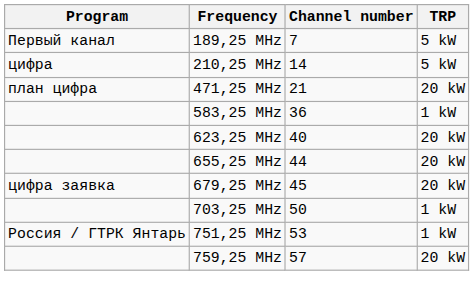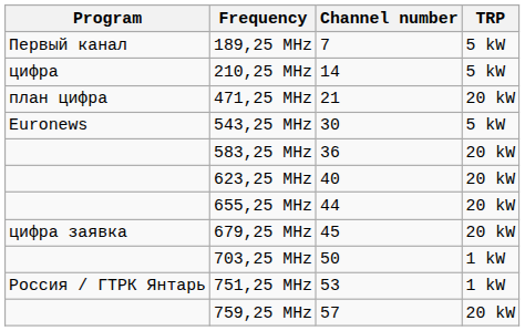+ row: Euronews | 543,25 MHz | 30 | 5 kW
583,25 MHz | TRP: 1 kW -> 20 kW
